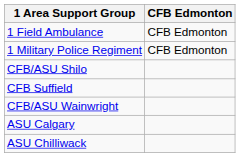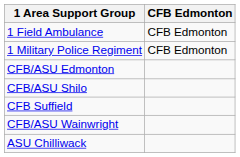+ row: CFB/ASU Edmonton
- row: ASU Calgary
